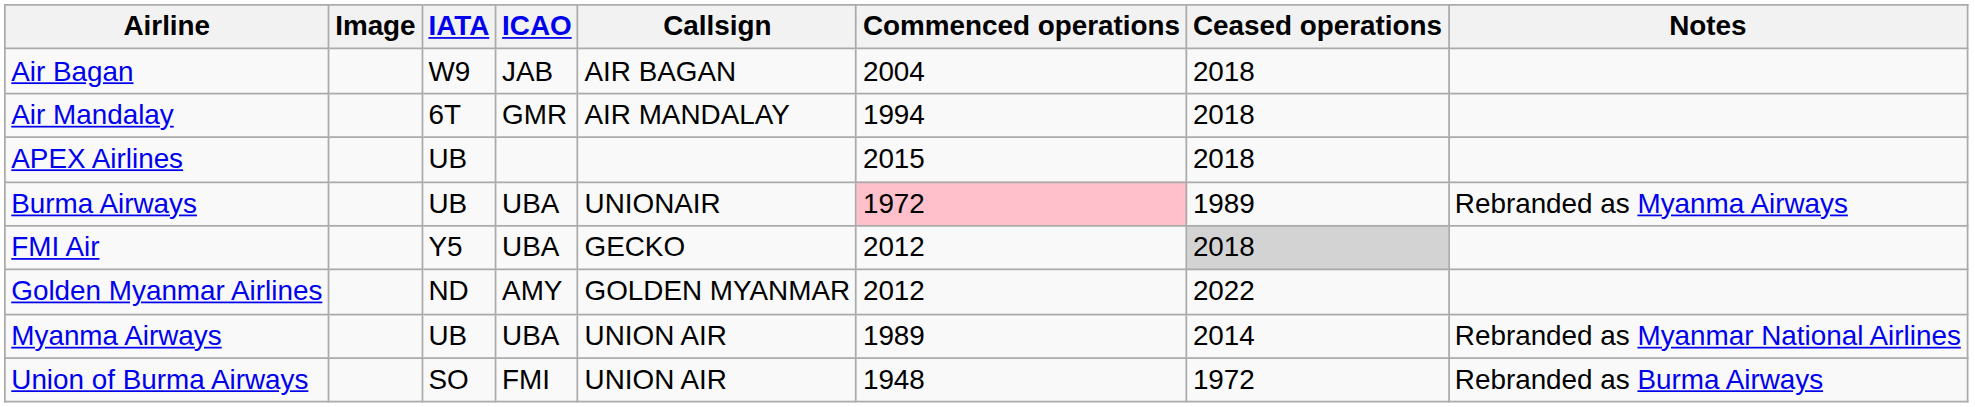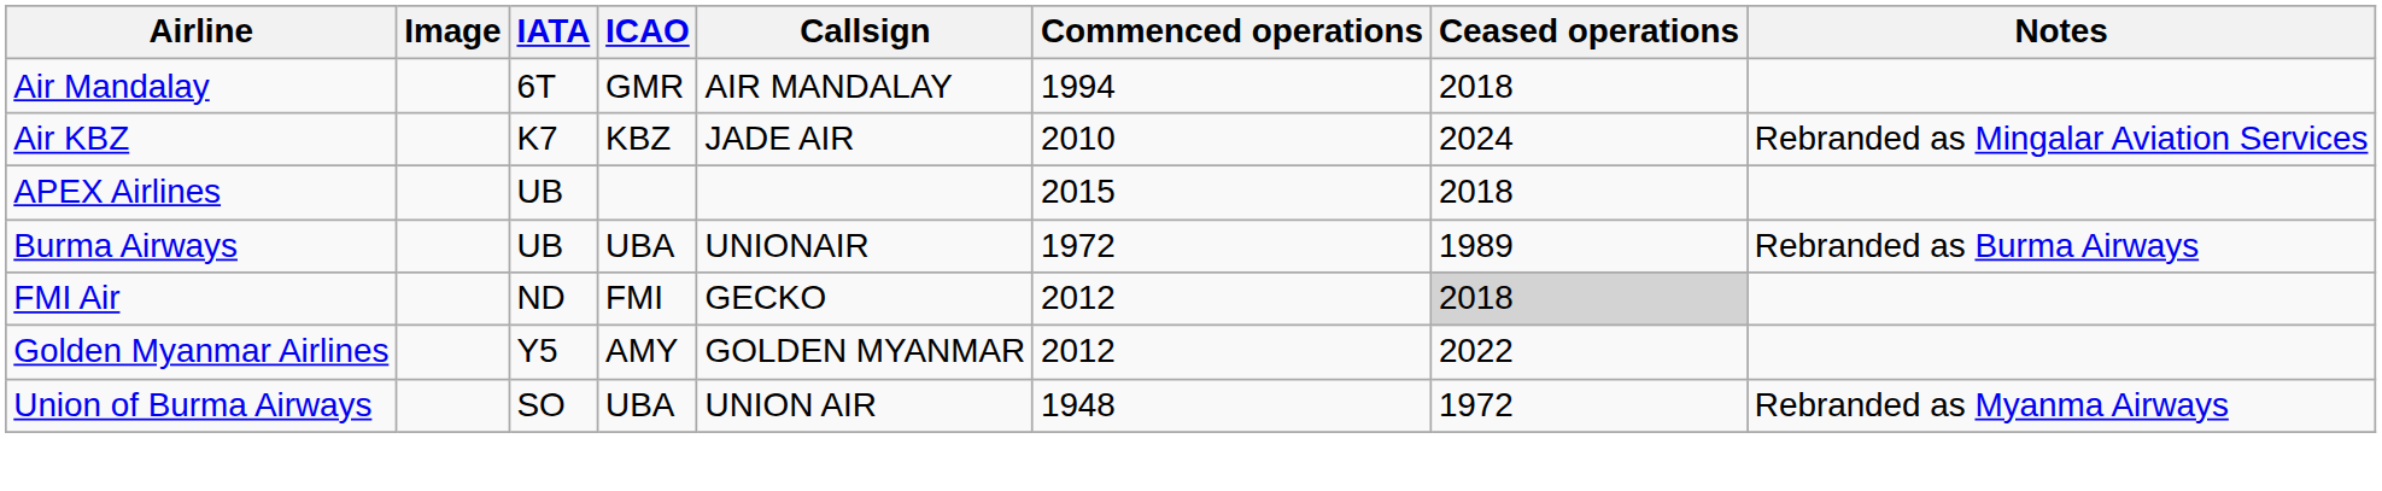- row: Air Bagan | W9 | JAB | AIR BAGAN | 2004 | 2018
+ row: Air KBZ | K7 | KBZ | JADE AIR | 2010 | 2024 | Rebranded as Mingalar Aviation Services
Burma Airways | Commenced operations: pink background -> no background
Burma Airways | Notes: Rebranded as Myanma Airways -> Rebranded as Burma Airways
FMI Air | IATA: Y5 -> ND
FMI Air | ICAO: UBA -> FMI
Golden Myanmar Airlines | IATA: ND -> Y5
- row: Myanma Airways | UB | UBA | UNION AIR | 1989 | 2014 | Rebranded as Myanmar National Airlines
Union of Burma Airways | ICAO: FMI -> UBA
Union of Burma Airways | Notes: Rebranded as Burma Airways -> Rebranded as Myanma Airways
